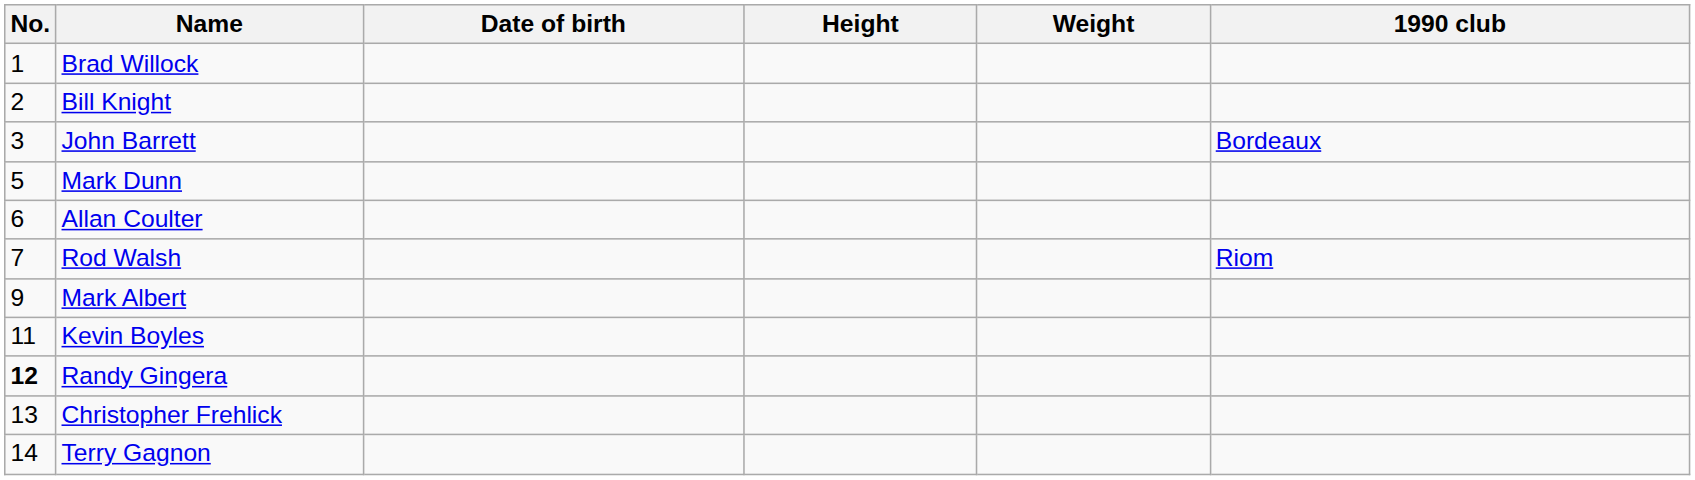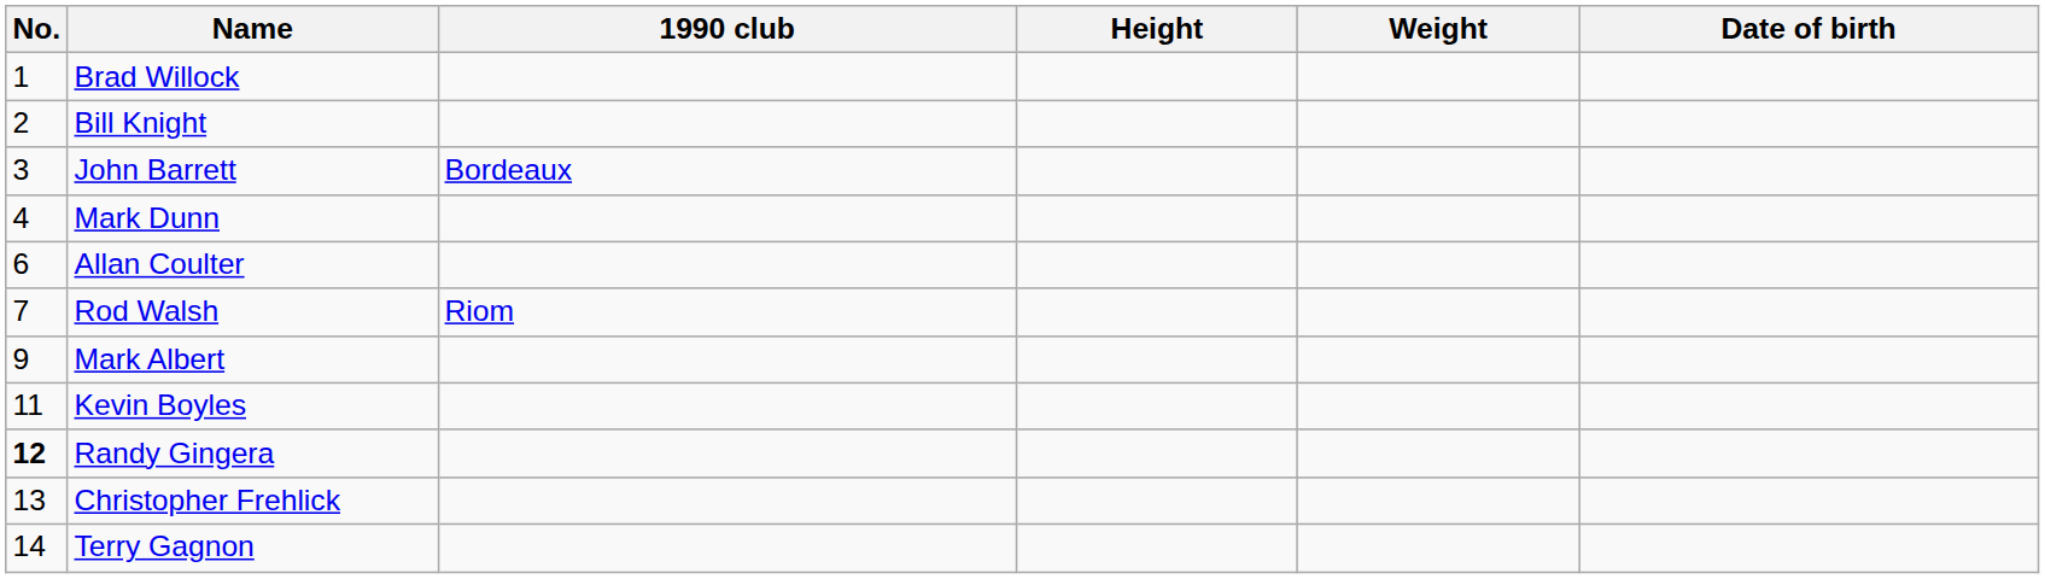columns swapped: Date of birth <-> 1990 club
Mark Dunn | No.: 5 -> 4
